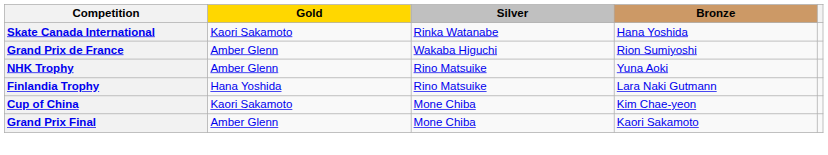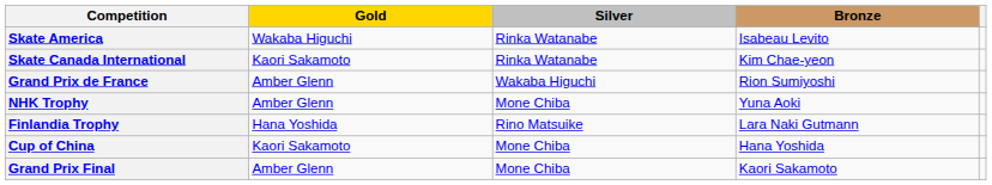+ row: Skate America | Wakaba Higuchi | Rinka Watanabe | Isabeau Levito
Skate Canada International | Bronze: Hana Yoshida -> Kim Chae-yeon
NHK Trophy | Silver: Rino Matsuike -> Mone Chiba
Cup of China | Bronze: Kim Chae-yeon -> Hana Yoshida
